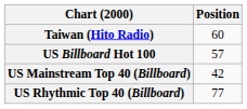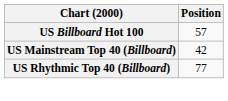- row: Taiwan (Hito Radio) | 60
